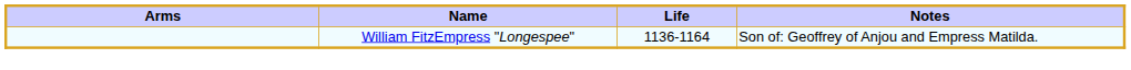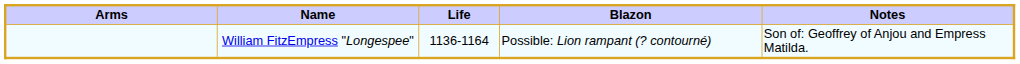+ column: Blazon | Possible: Lion rampant (? contourné)
